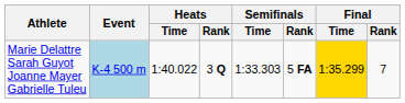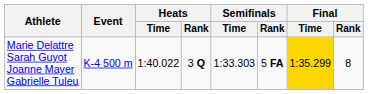Marie Delattre Sarah Guyot Joanne Mayer Gabrielle Tuleu | Event: lightblue background -> no background
Marie Delattre Sarah Guyot Joanne Mayer Gabrielle Tuleu | Final / Rank: 7 -> 8
